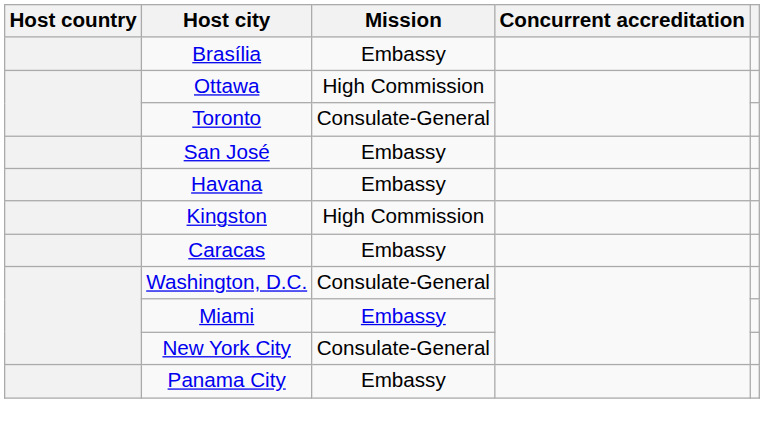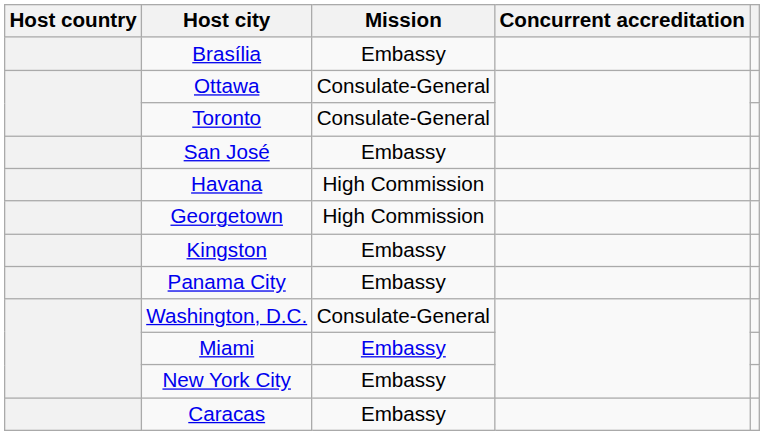Ottawa | Mission: High Commission -> Consulate-General
Havana | Mission: Embassy -> High Commission
+ row: Georgetown | High Commission
Kingston | Mission: High Commission -> Embassy
rows swapped: Panama City <-> Caracas
New York City | Mission: Consulate-General -> Embassy
